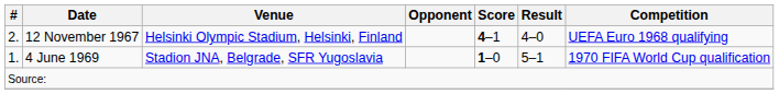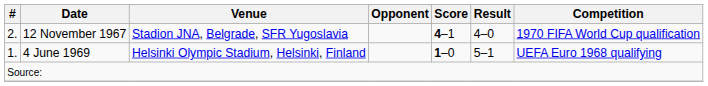12 November 1967 | Venue: Helsinki Olympic Stadium, Helsinki, Finland -> Stadion JNA, Belgrade, SFR Yugoslavia
12 November 1967 | Competition: UEFA Euro 1968 qualifying -> 1970 FIFA World Cup qualification
4 June 1969 | Venue: Stadion JNA, Belgrade, SFR Yugoslavia -> Helsinki Olympic Stadium, Helsinki, Finland
4 June 1969 | Competition: 1970 FIFA World Cup qualification -> UEFA Euro 1968 qualifying
